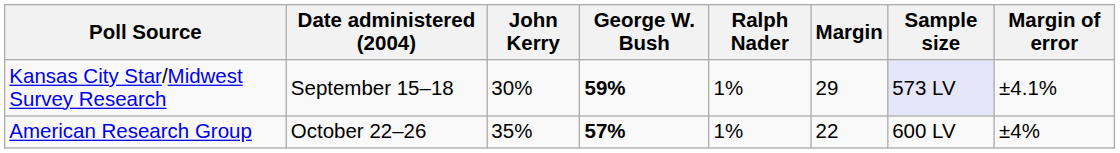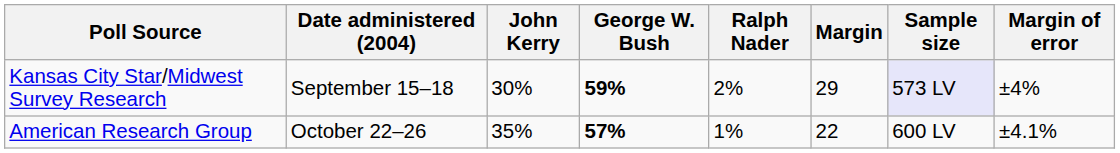Kansas City Star/Midwest Survey Research | Ralph Nader: 1% -> 2%
Kansas City Star/Midwest Survey Research | Margin of error: ±4.1% -> ±4%
American Research Group | Margin of error: ±4% -> ±4.1%
